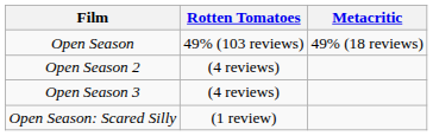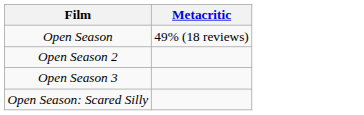- column: Rotten Tomatoes | 49% (103 reviews) | (4 reviews) | (4 reviews) | (1 review)
